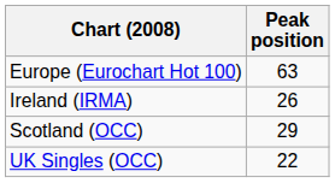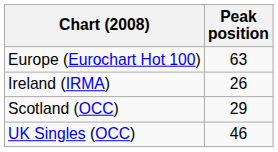UK Singles (OCC) | Peak position: 22 -> 46
